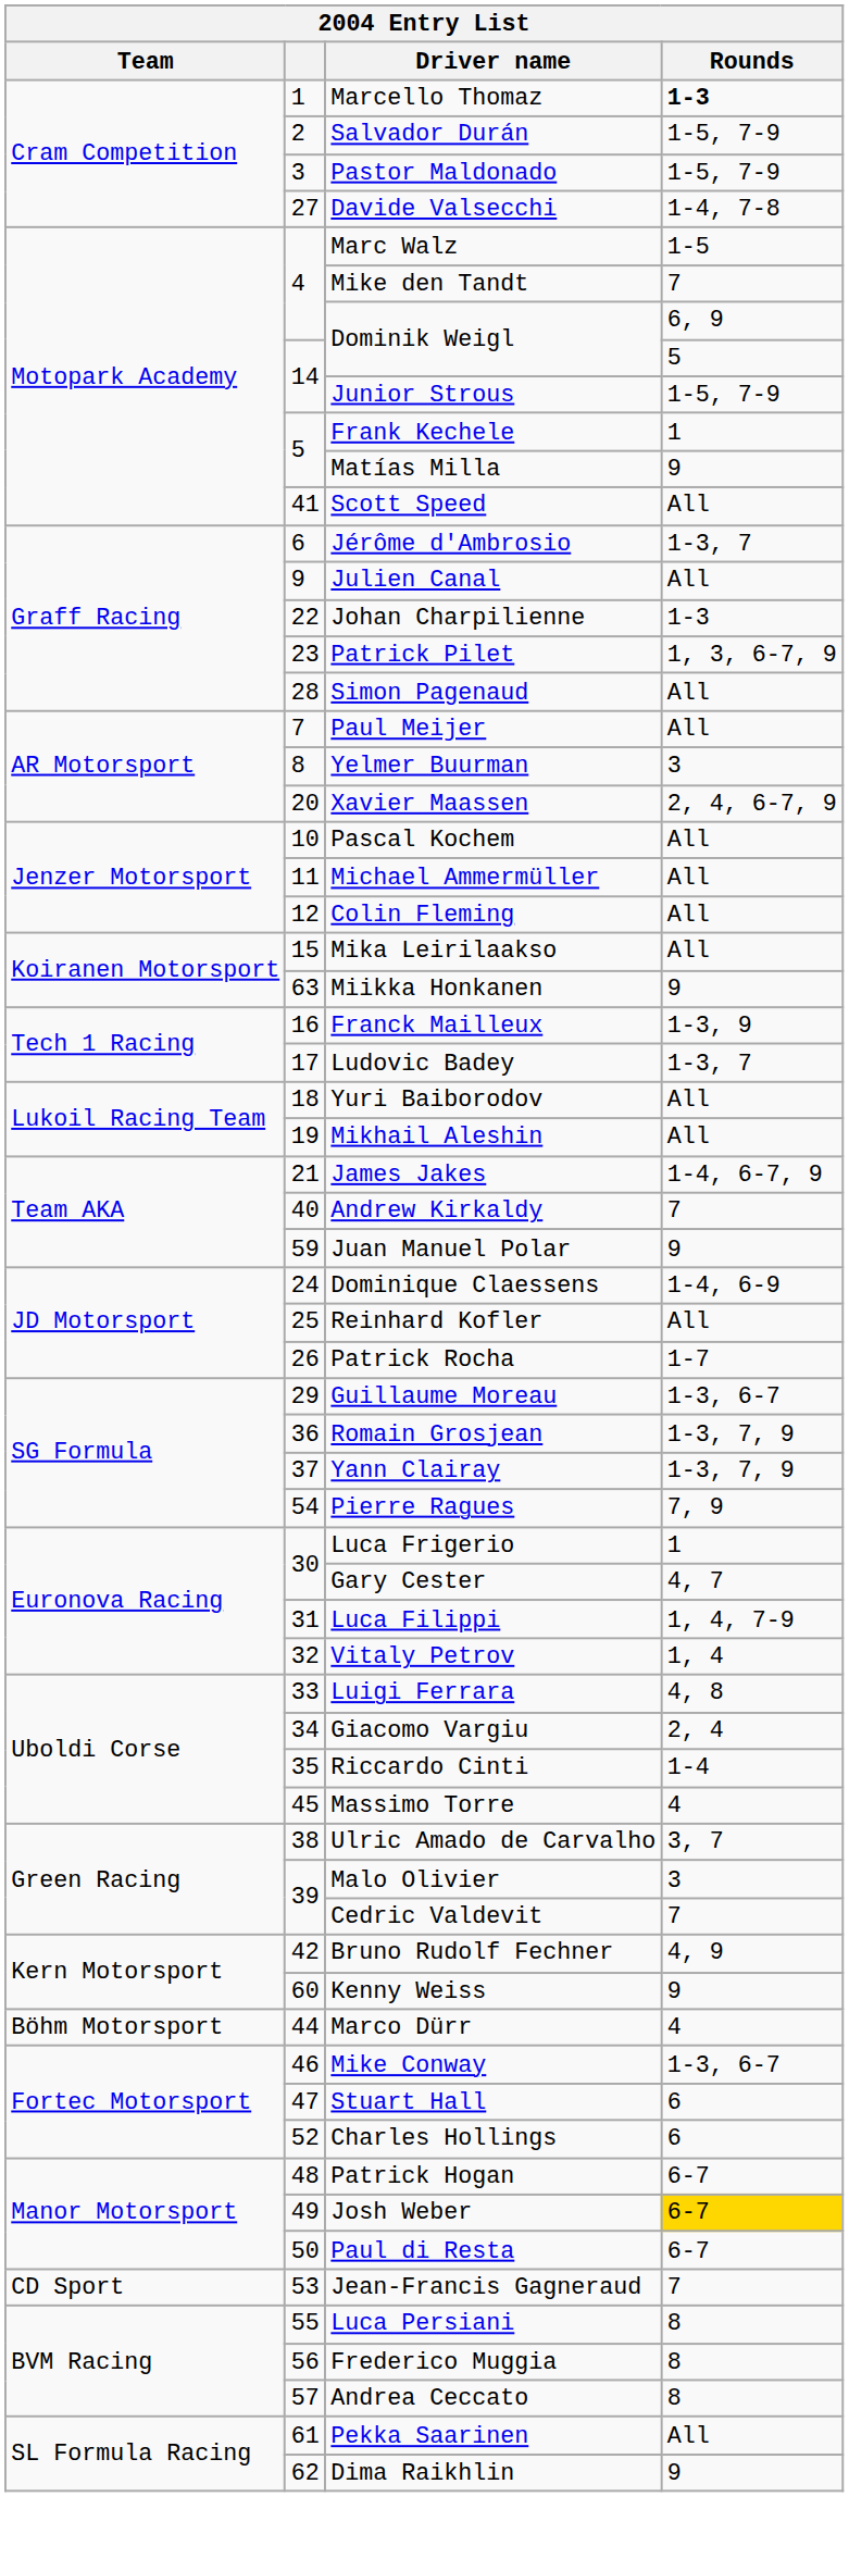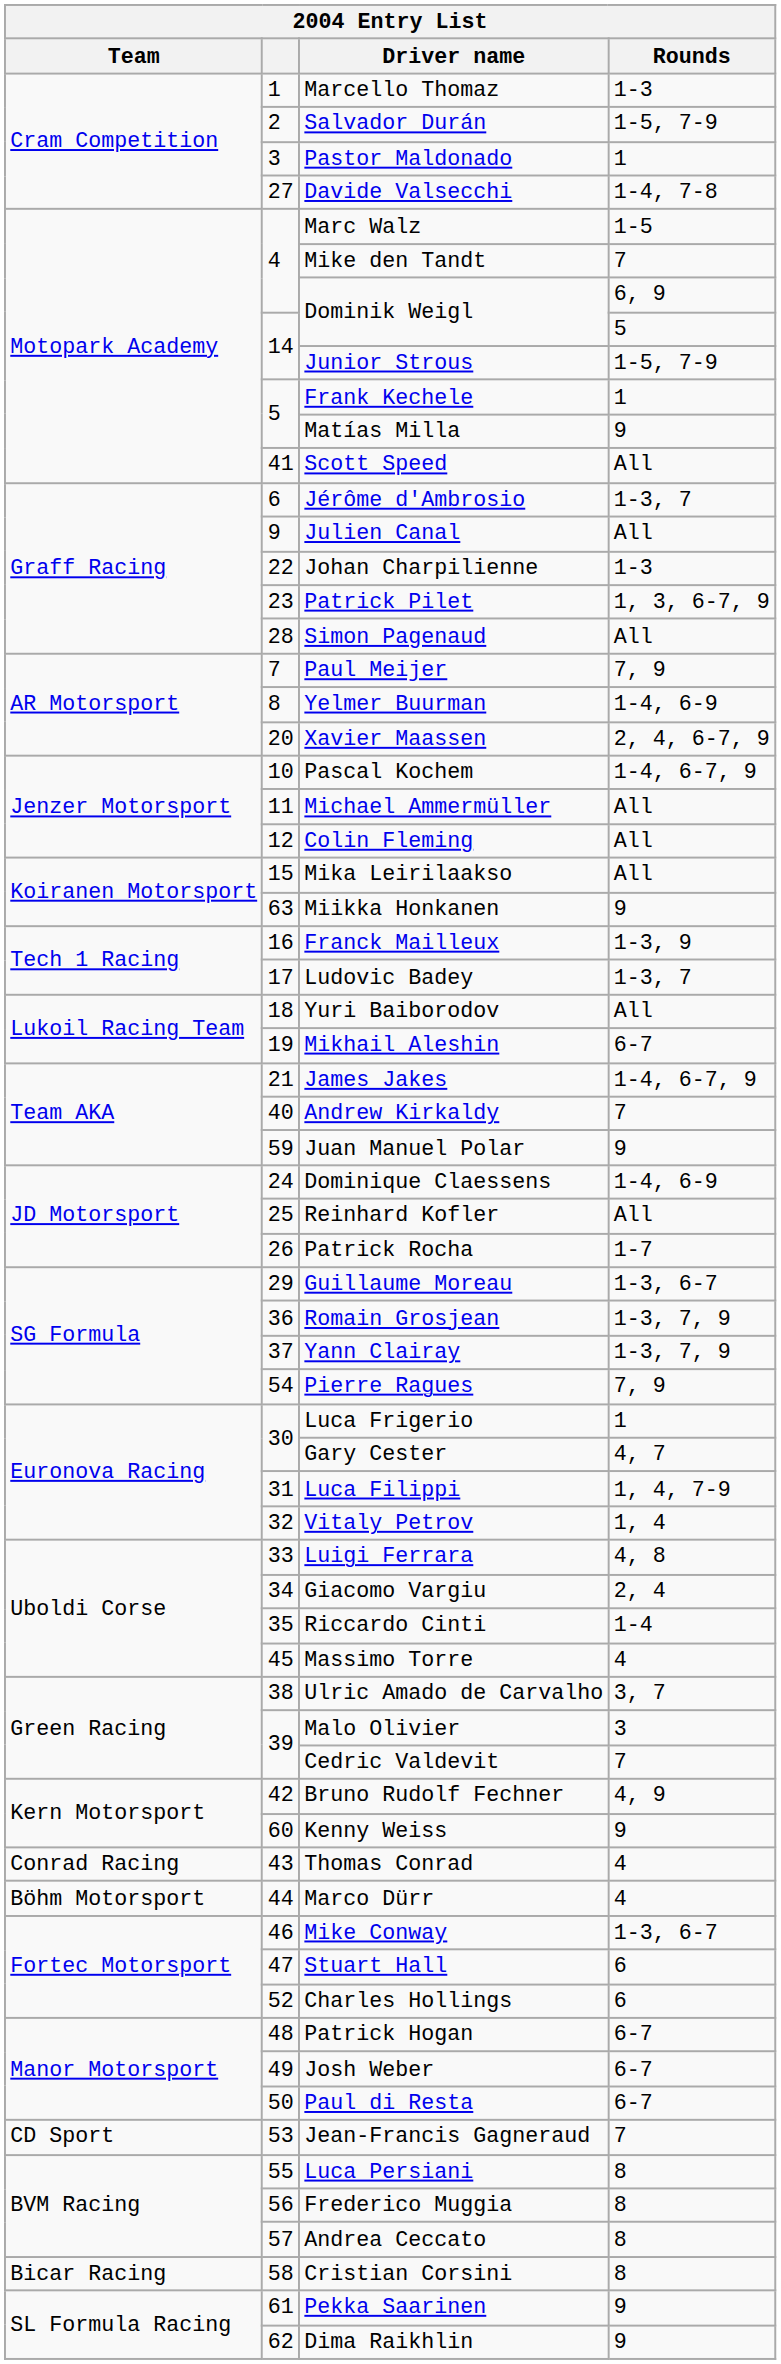Marcello Thomaz | Rounds: bold -> normal
Pastor Maldonado | Rounds: 1-5, 7-9 -> 1
Paul Meijer | Rounds: All -> 7, 9
Yelmer Buurman | Rounds: 3 -> 1-4, 6-9
Pascal Kochem | Rounds: All -> 1-4, 6-7, 9
Mikhail Aleshin | Rounds: All -> 6-7
+ row: Conrad Racing | 43 | Thomas Conrad | 4
Josh Weber | Rounds: gold background -> no background
+ row: Bicar Racing | 58 | Cristian Corsini | 8
Pekka Saarinen | Rounds: All -> 9
